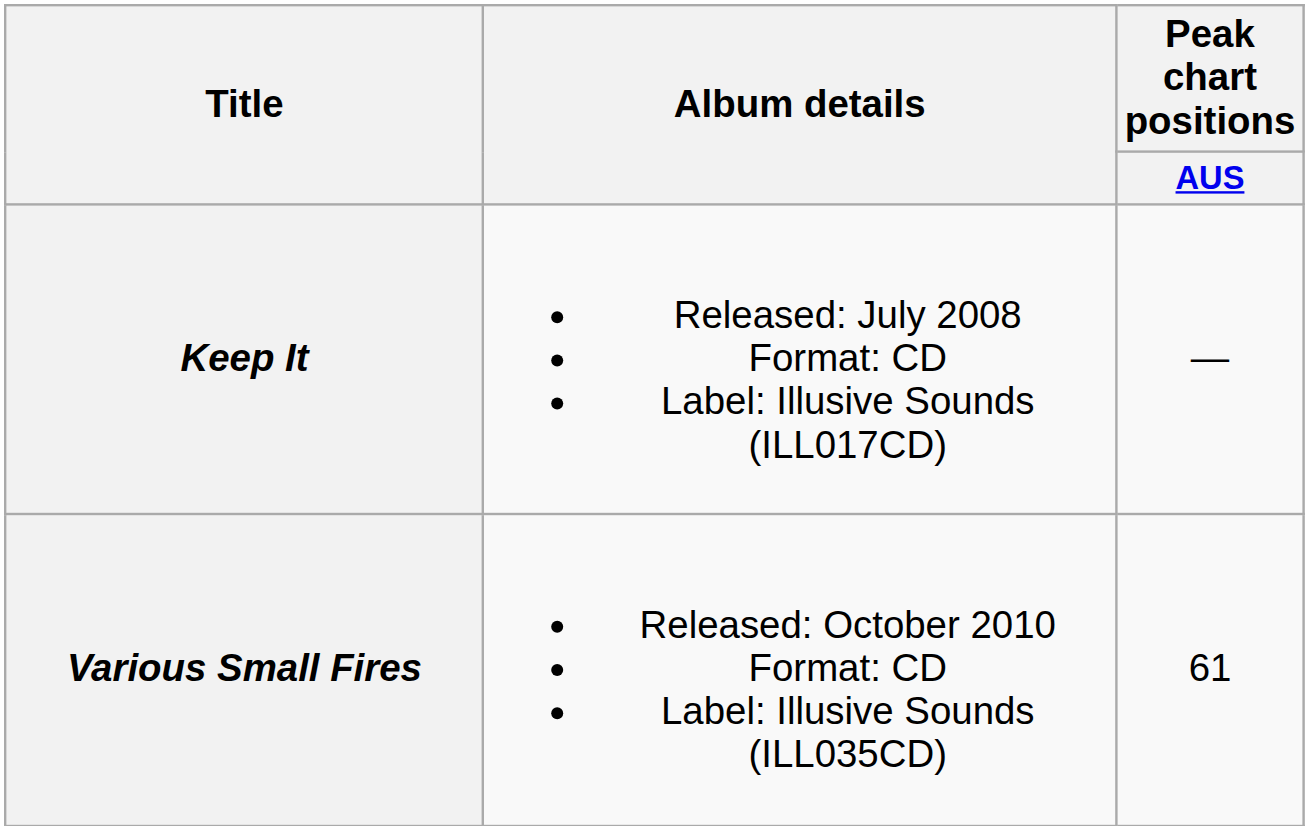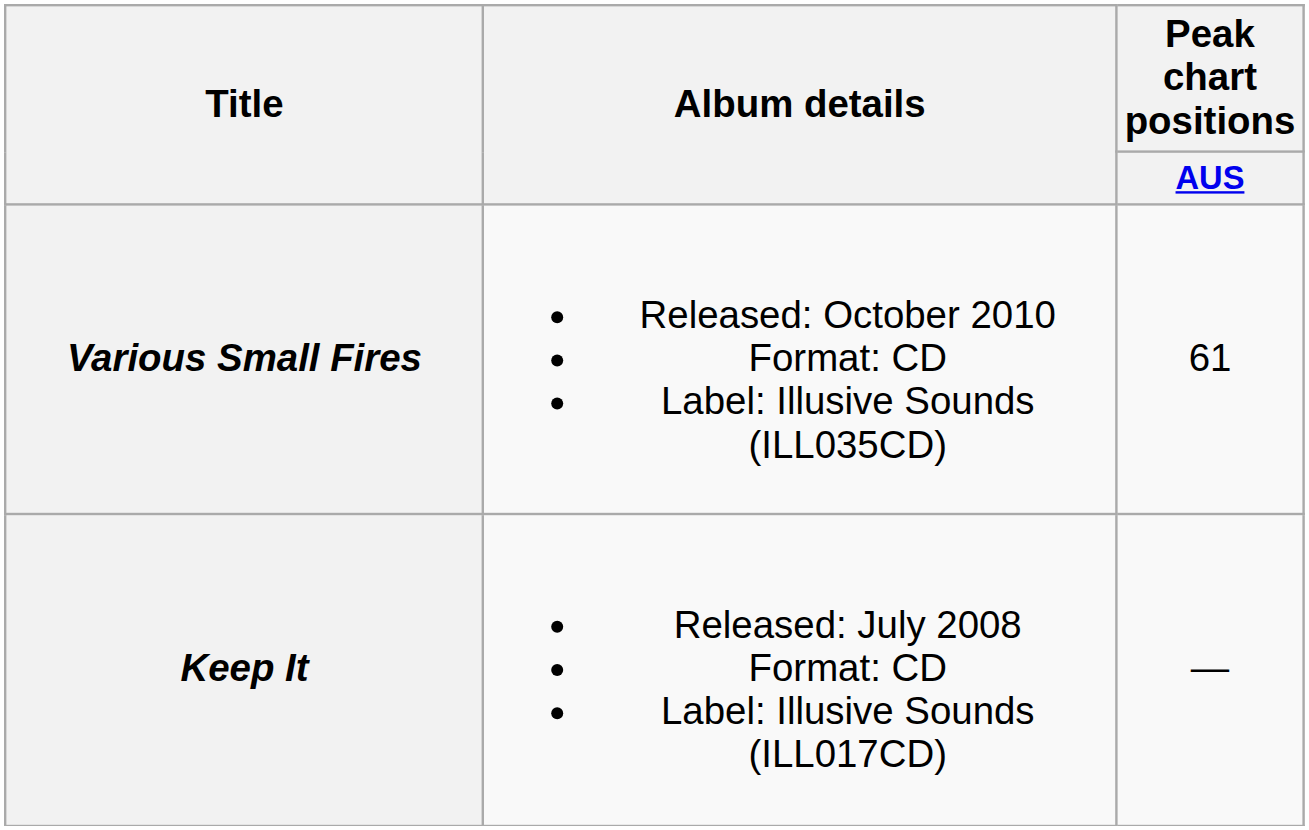rows swapped: Keep It <-> Various Small Fires
